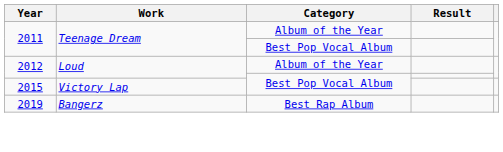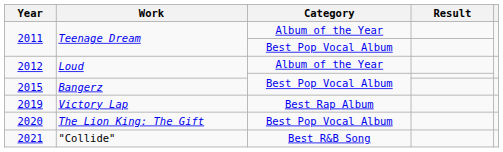2015 | Work: Victory Lap -> Bangerz
2019 | Work: Bangerz -> Victory Lap
+ row: 2020 | The Lion King: The Gift | Best Pop Vocal Album
+ row: 2021 | "Collide" | Best R&B Song
